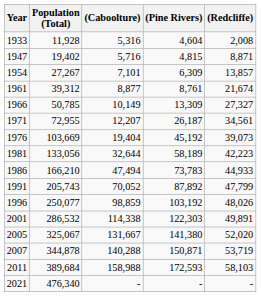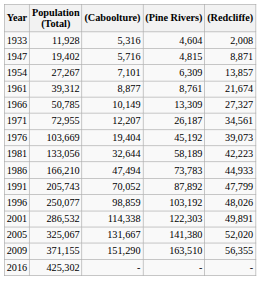- row: 2007 | 344,878 | 140,288 | 150,871 | 53,719
+ row: 2009 | 371,155 | 151,290 | 163,510 | 56,355
- row: 2011 | 389,684 | 158,988 | 172,593 | 58,103
+ row: 2016 | 425,302 | - | - | -
- row: 2021 | 476,340 | - | - | -
